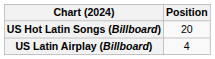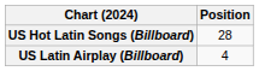US Hot Latin Songs (Billboard) | Position: 20 -> 28
